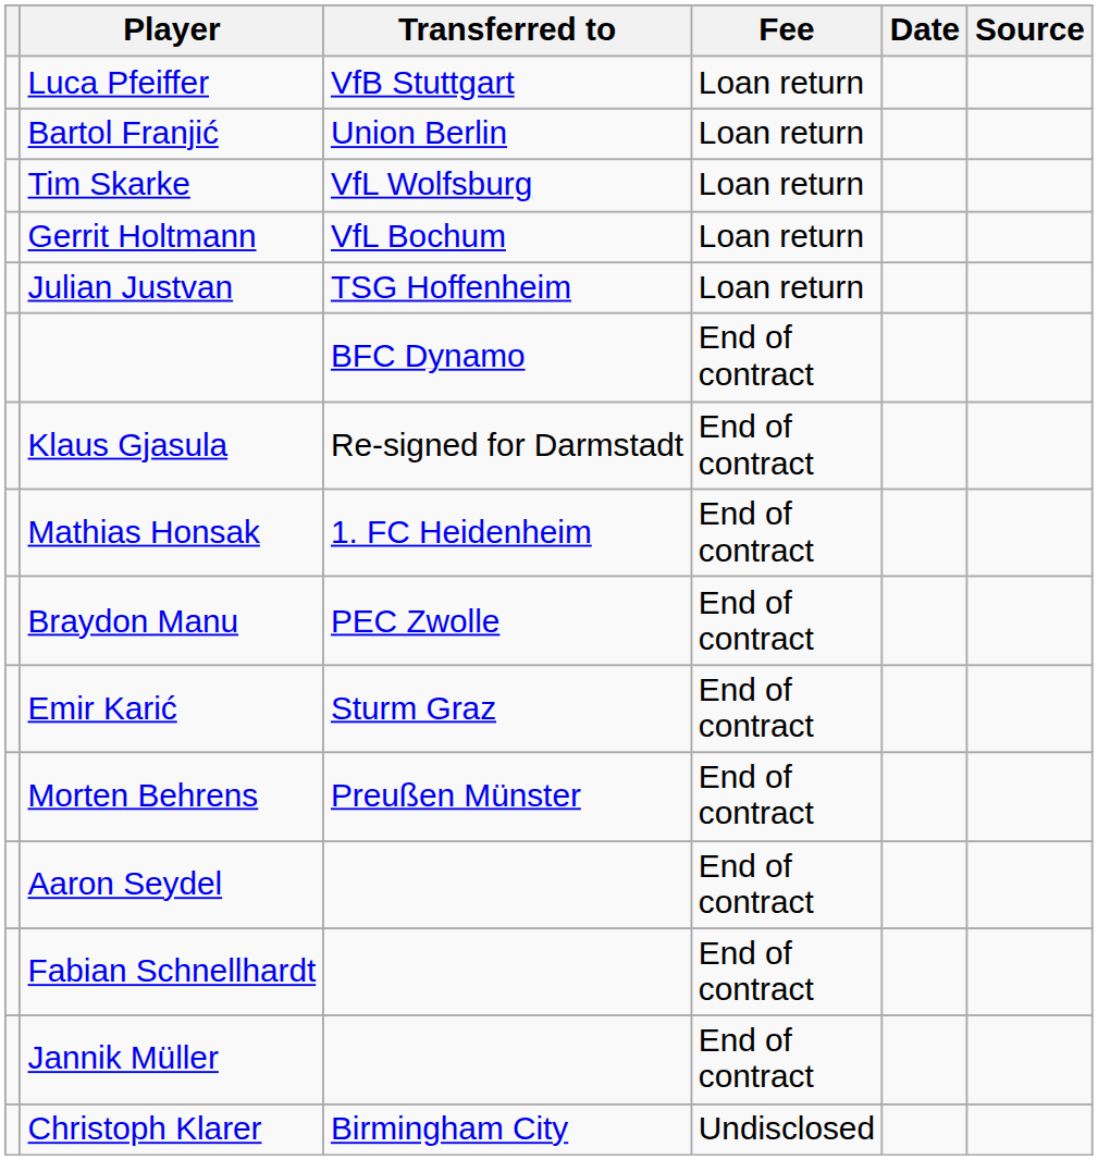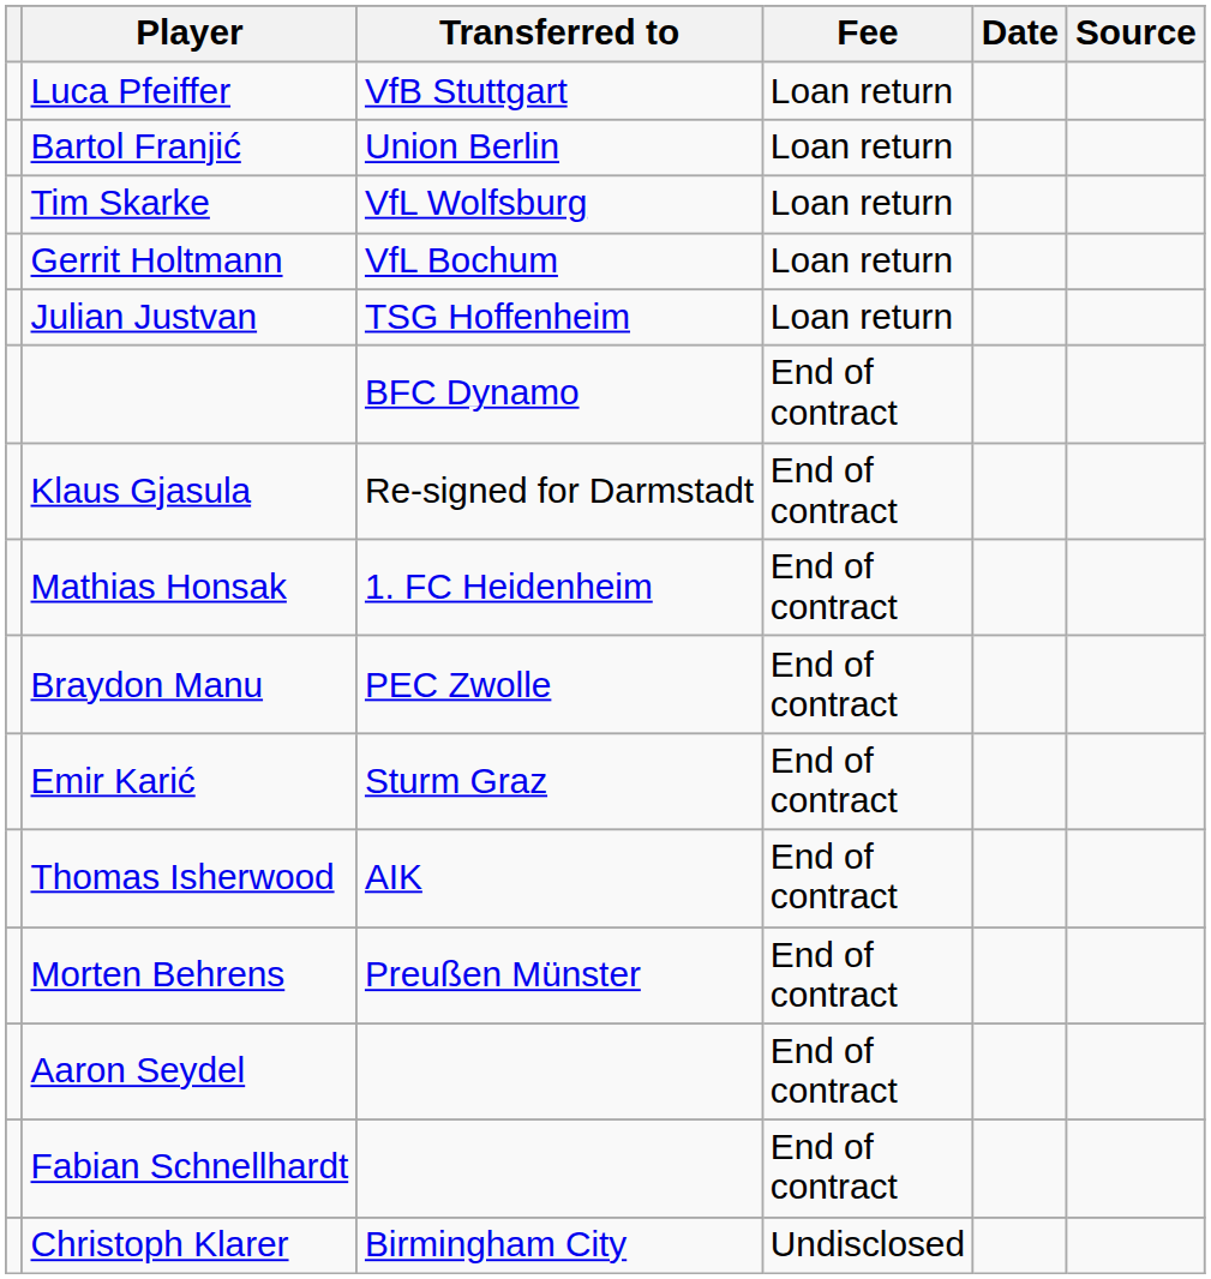+ row: Thomas Isherwood | AIK | End of contract
- row: Jannik Müller | End of contract
